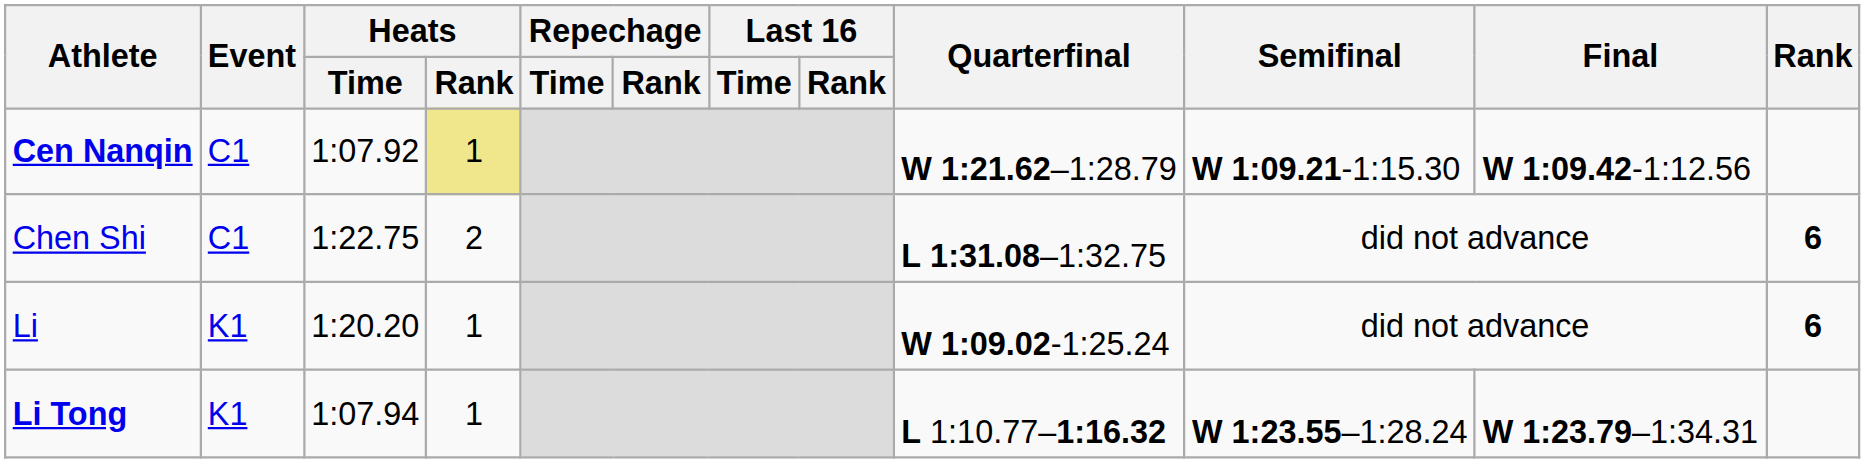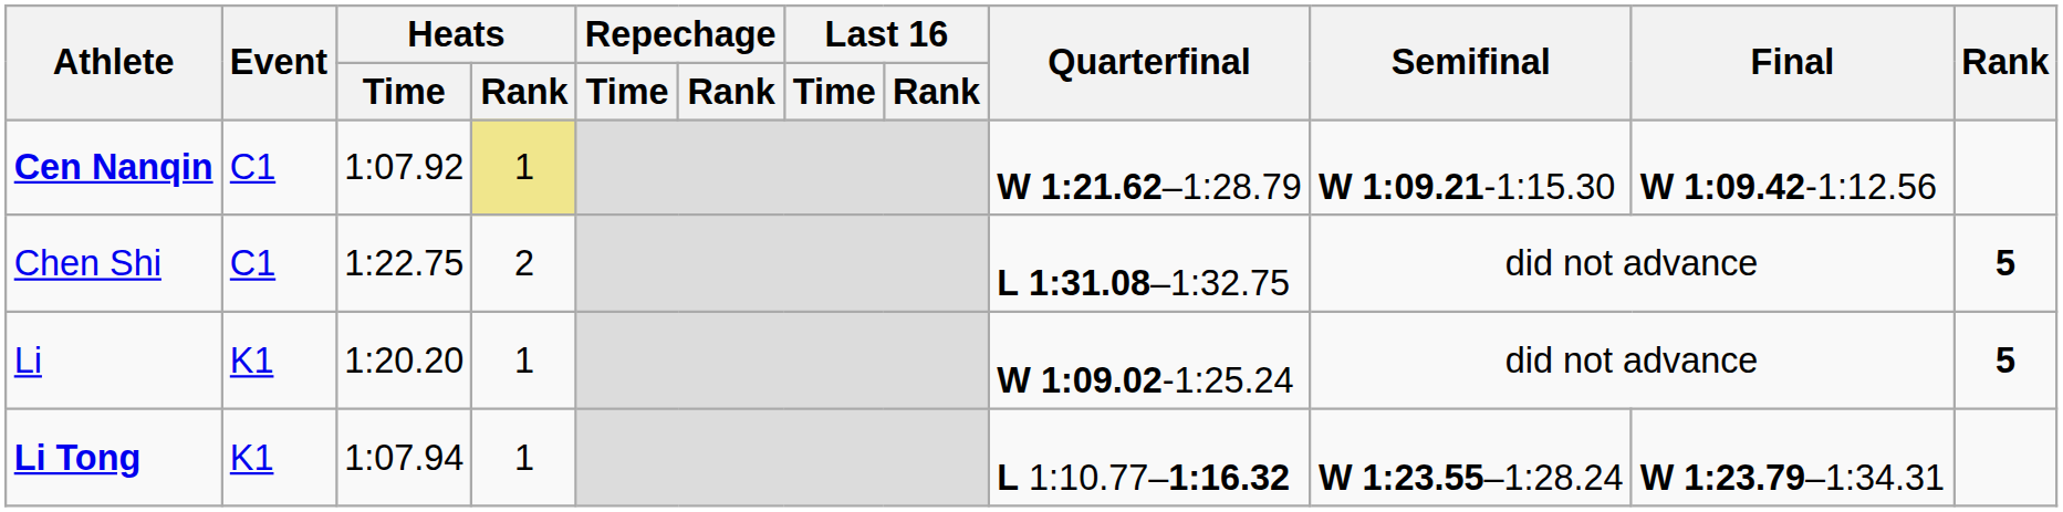Chen Shi | Rank: 6 -> 5
Li | Rank: 6 -> 5
